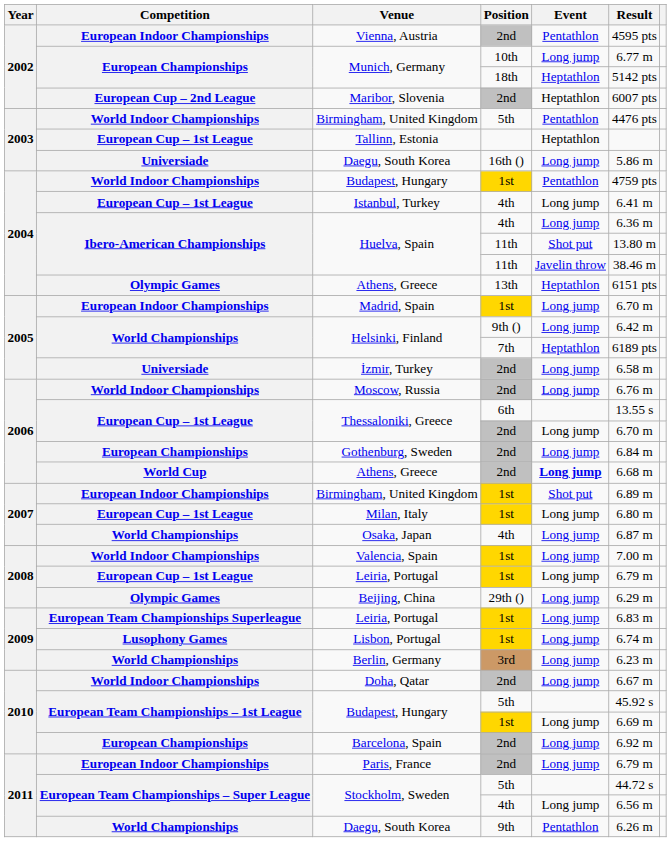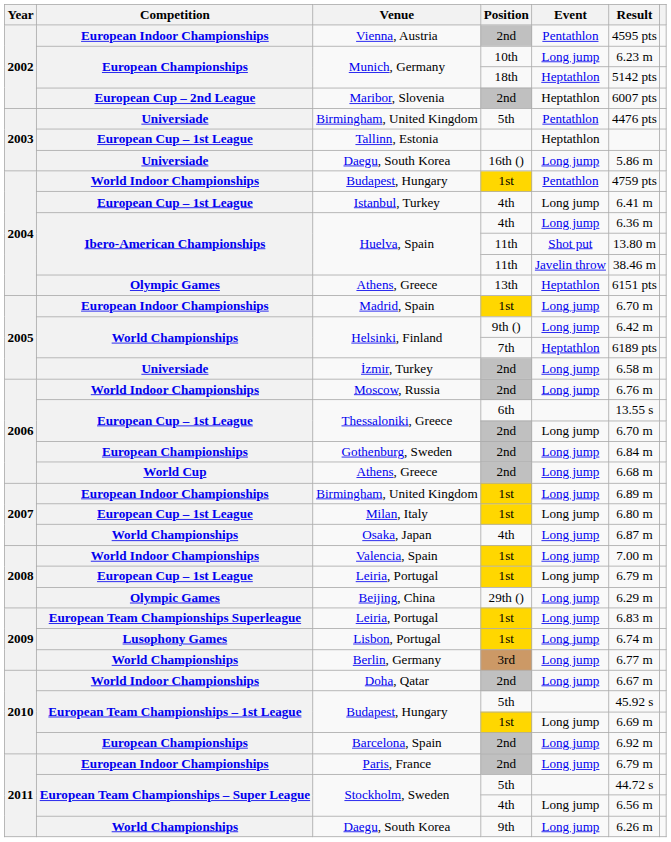Munich, Germany / 10th | Result: 6.77 m -> 6.23 m
Birmingham, United Kingdom / 5th | Competition: World Indoor Championships -> Universiade
Athens, Greece / 2nd | Event: bold -> normal
Birmingham, United Kingdom / 1st | Event: Shot put -> Long jump
Berlin, Germany | Result: 6.23 m -> 6.77 m
Daegu, South Korea / 9th | Event: Pentathlon -> Long jump
